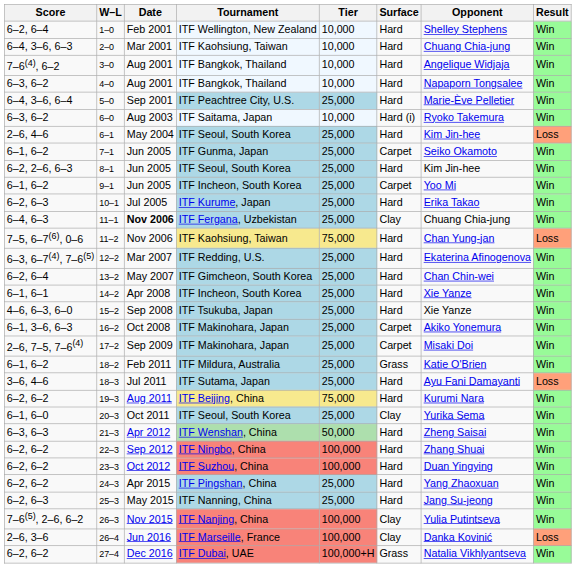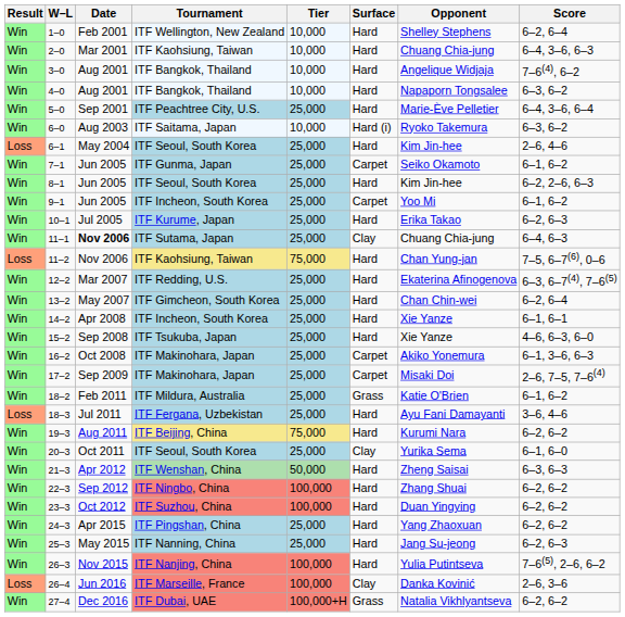columns swapped: Result <-> Score
11–1 | Tournament: ITF Fergana, Uzbekistan -> ITF Sutama, Japan
18–3 | Tournament: ITF Sutama, Japan -> ITF Fergana, Uzbekistan
26–3 | Surface: Clay -> Hard
